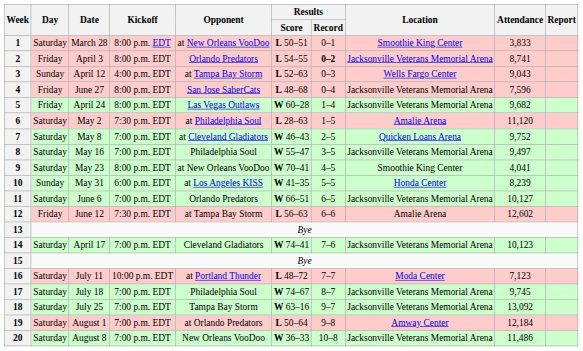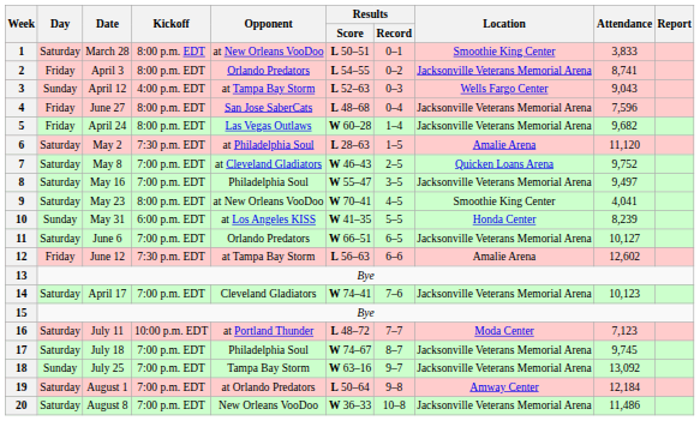2 | Results / Record: bold -> normal
18 | Day: Saturday -> Sunday
